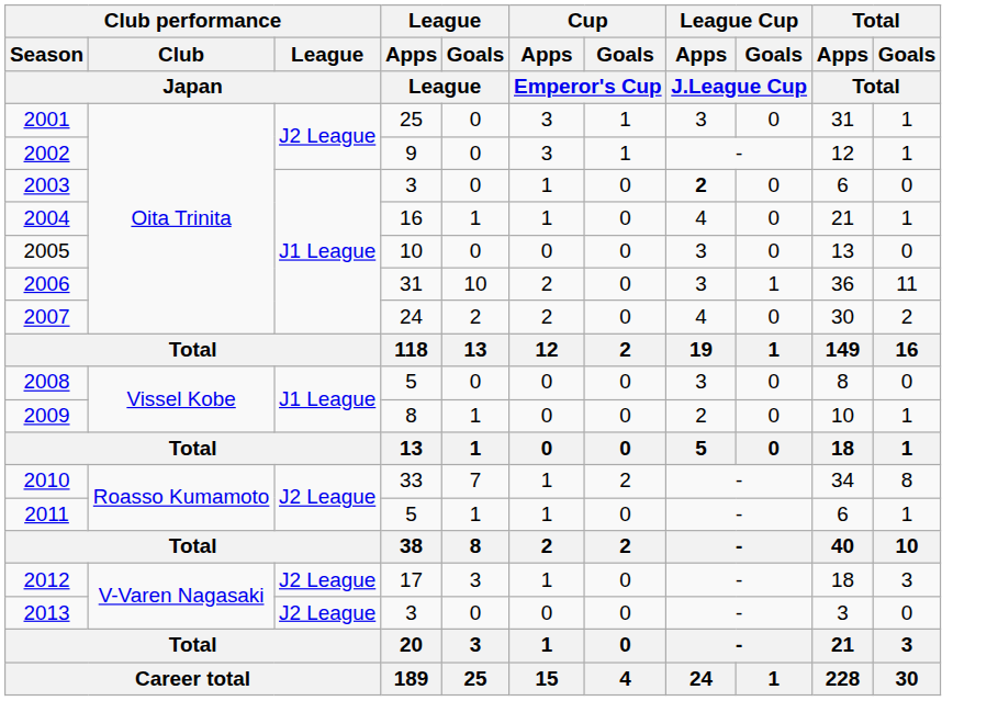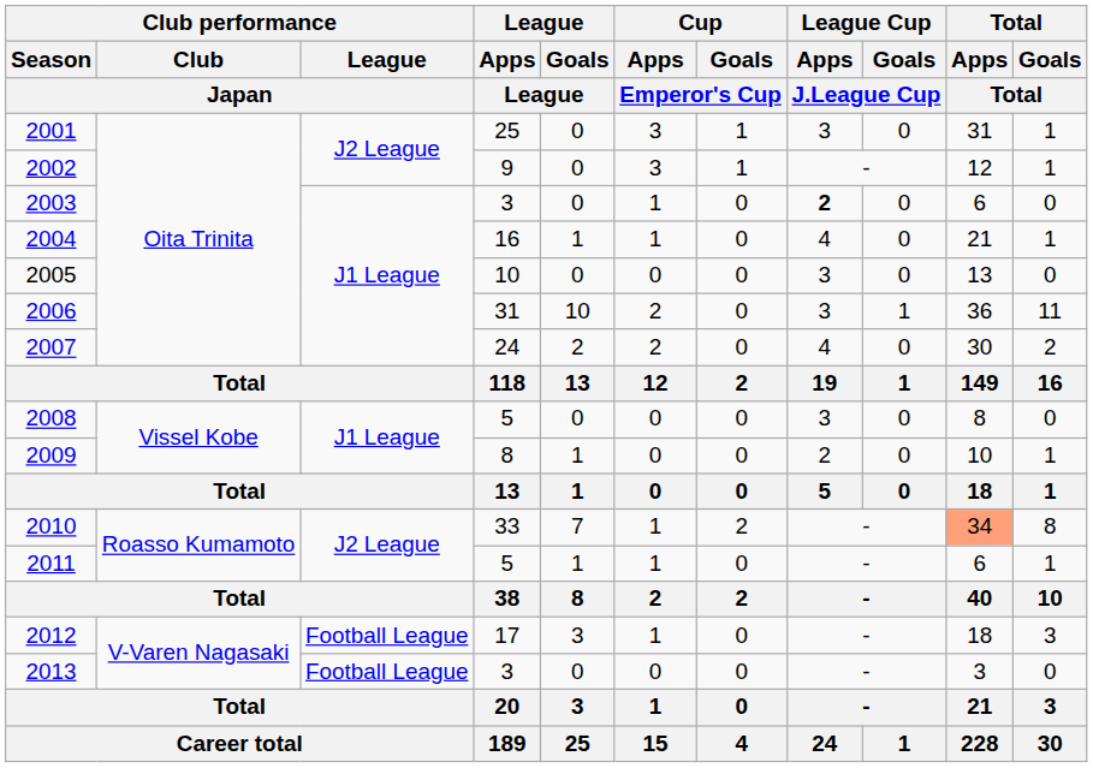2010 | Total / Apps / Total: no background -> lightsalmon background
2012 | Club performance / League / Japan: J2 League -> Football League
2013 | Club performance / League / Japan: J2 League -> Football League
